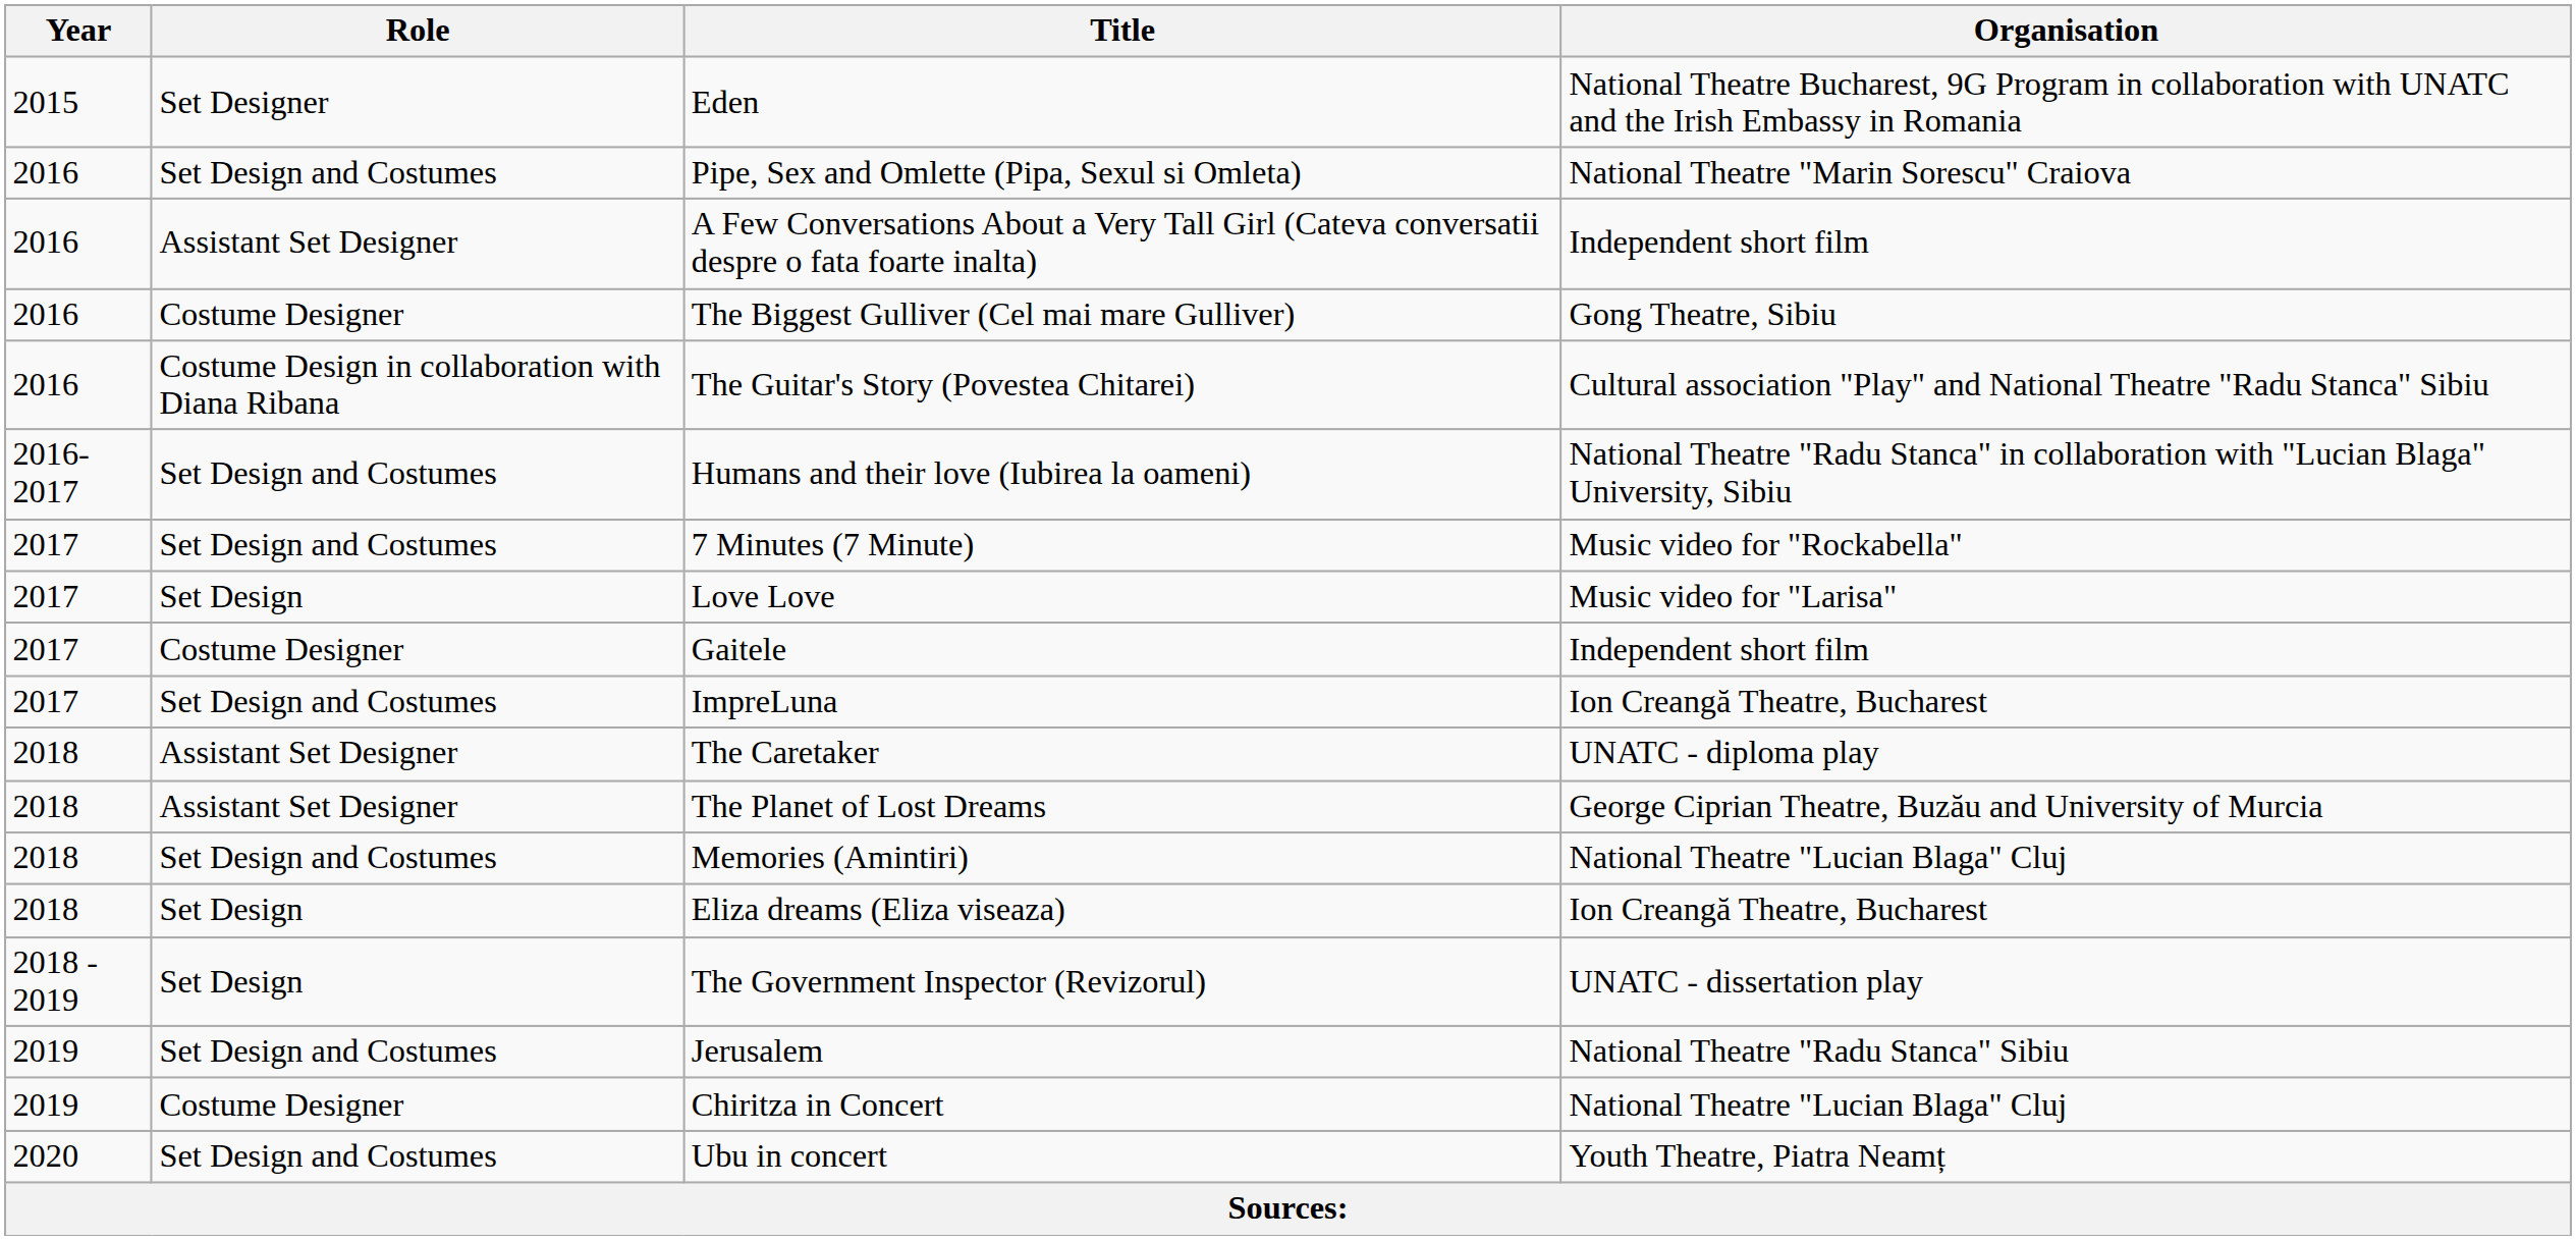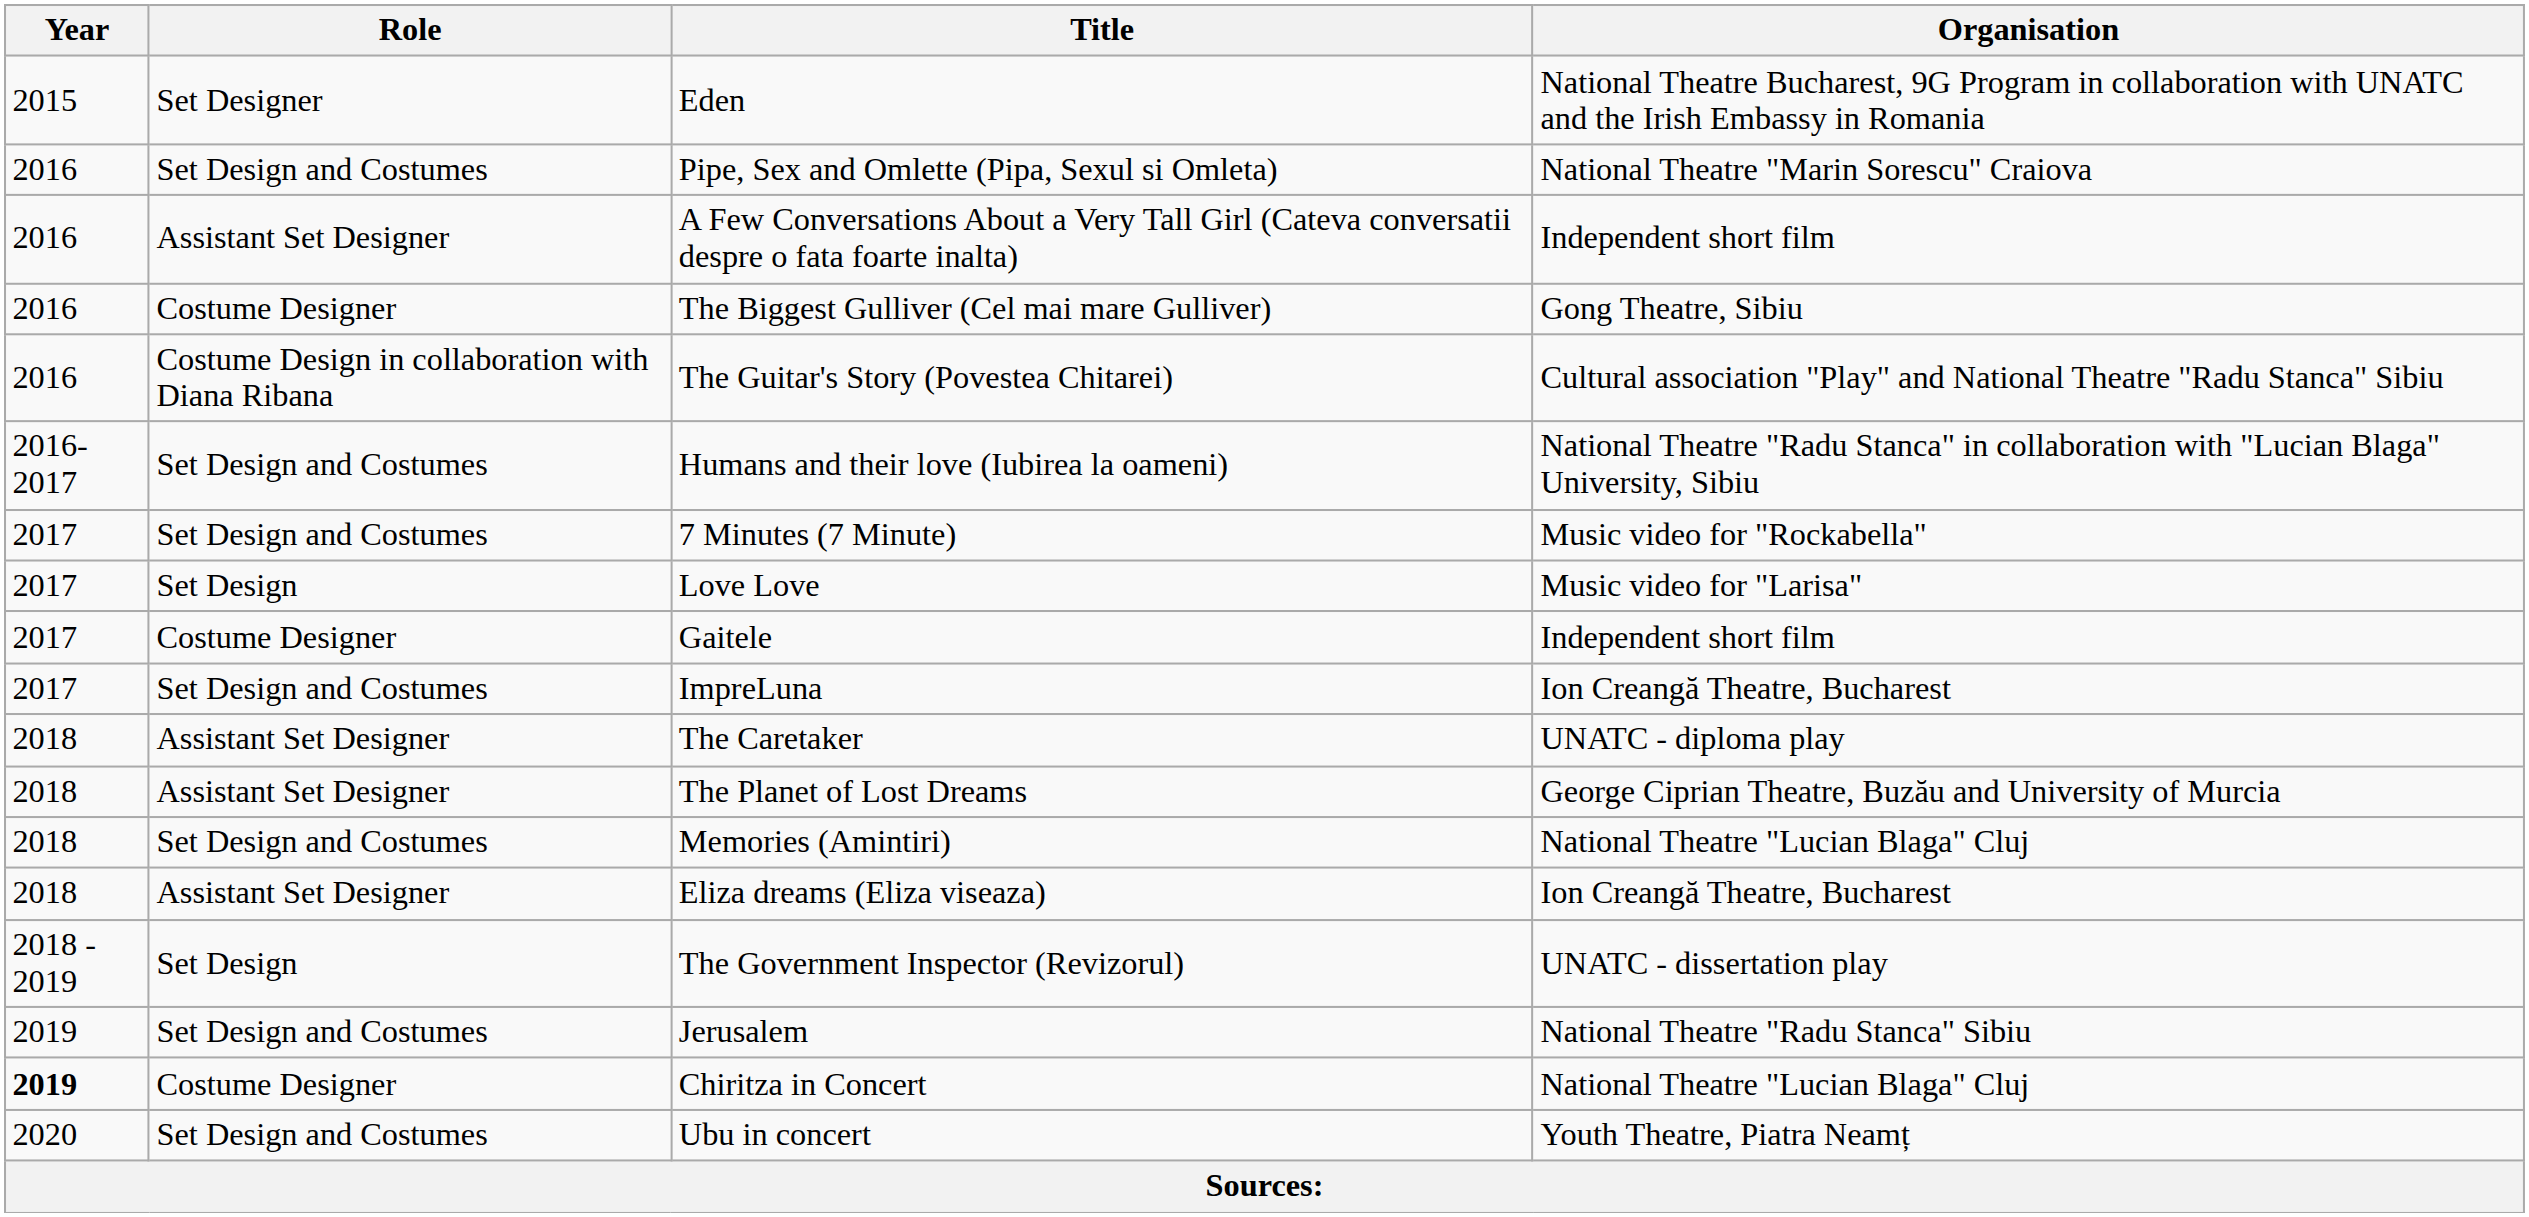Eliza dreams (Eliza viseaza) | Role: Set Design -> Assistant Set Designer
Chiritza in Concert | Year: normal -> bold
